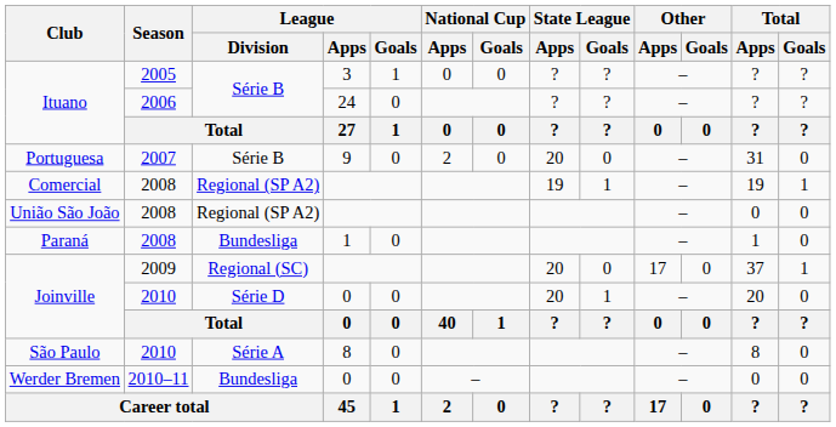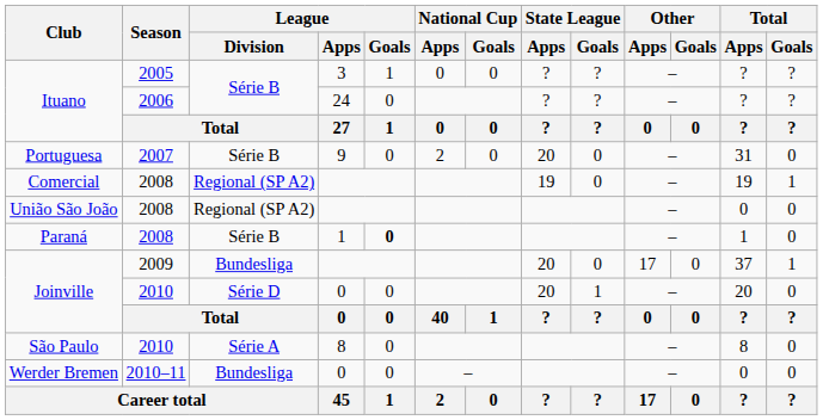Comercial | State League / Goals: 1 -> 0
Paraná | League / Division: Bundesliga -> Série B
Paraná | League / Goals: normal -> bold
Joinville / 2009 | League / Division: Regional (SC) -> Bundesliga
